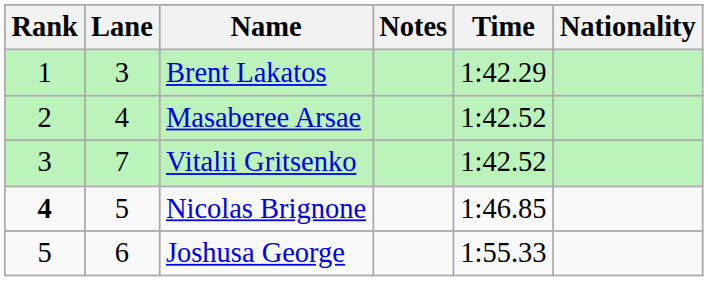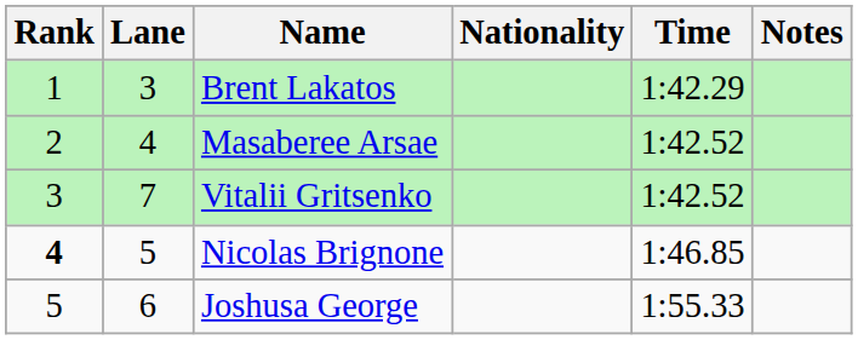columns swapped: Nationality <-> Notes
